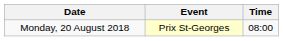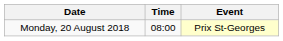columns swapped: Time <-> Event
